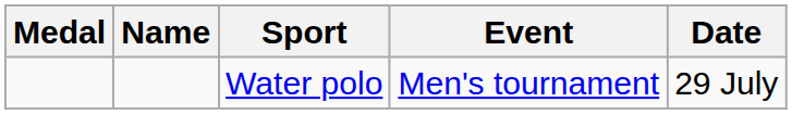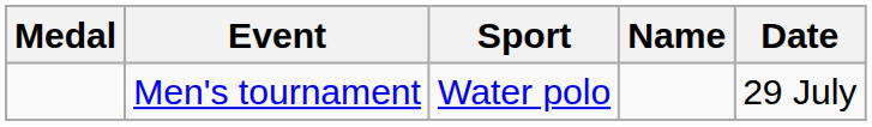columns swapped: Name <-> Event
